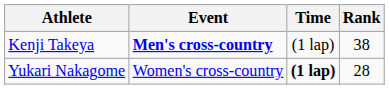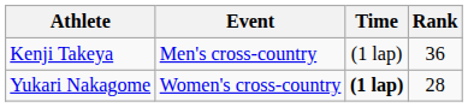Kenji Takeya | Event: bold -> normal
Kenji Takeya | Rank: 38 -> 36
